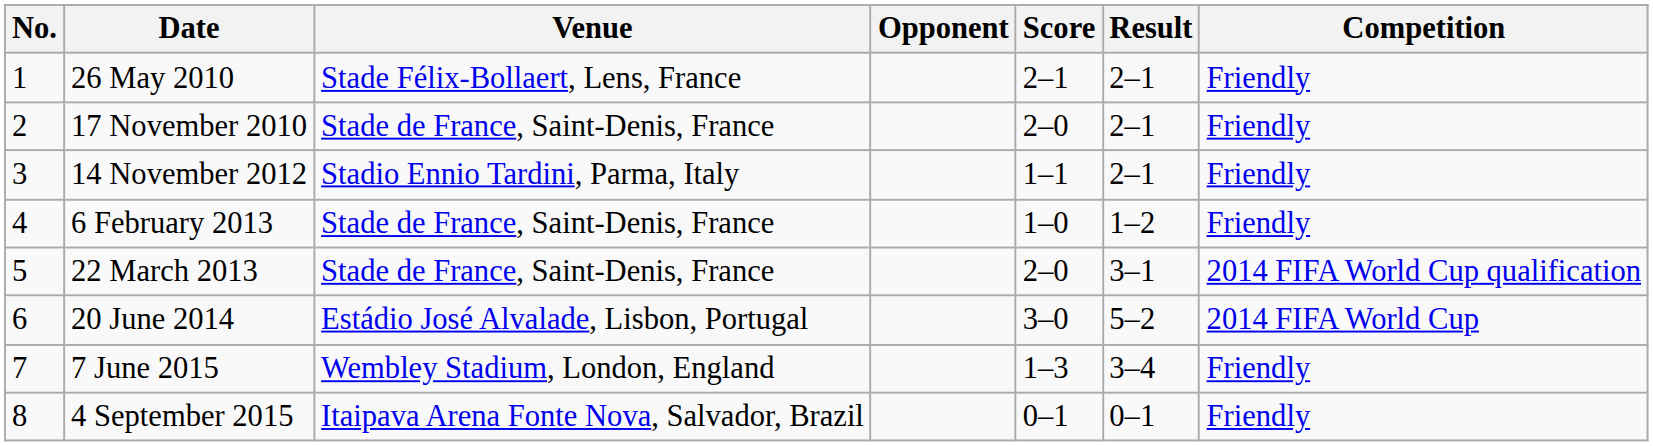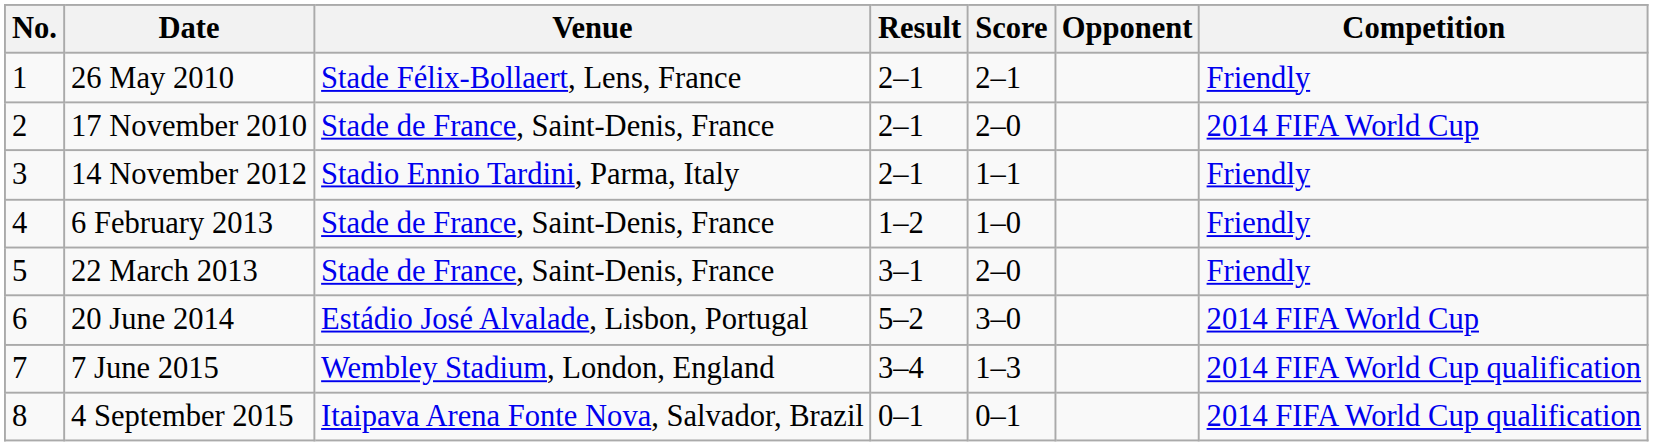columns swapped: Opponent <-> Result
17 November 2010 | Competition: Friendly -> 2014 FIFA World Cup
22 March 2013 | Competition: 2014 FIFA World Cup qualification -> Friendly
7 June 2015 | Competition: Friendly -> 2014 FIFA World Cup qualification
4 September 2015 | Competition: Friendly -> 2014 FIFA World Cup qualification
